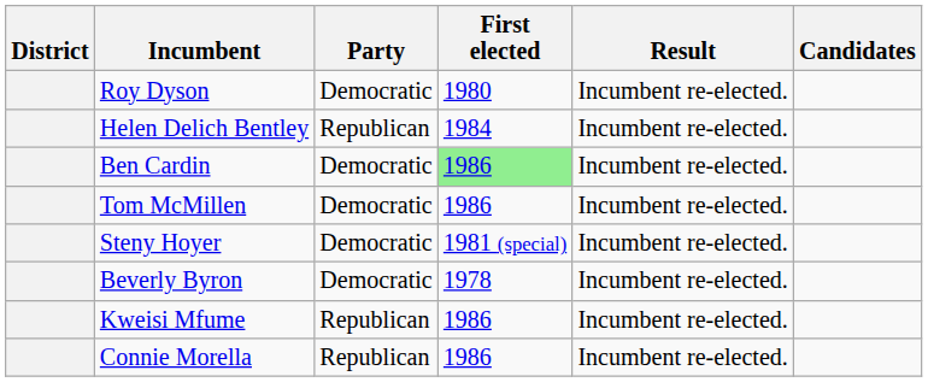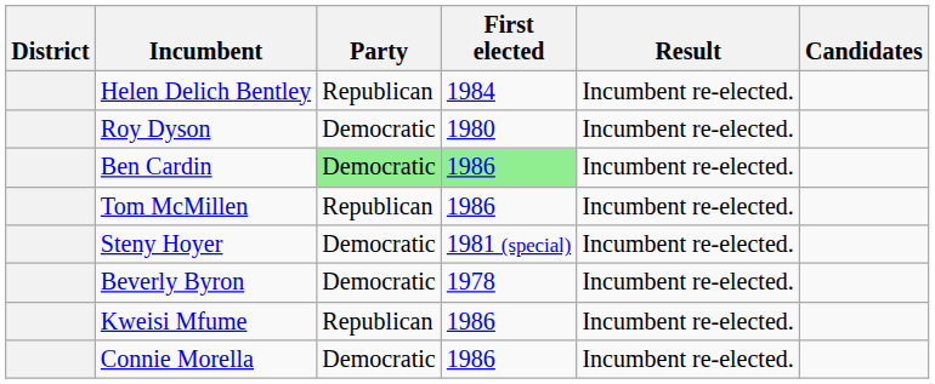rows swapped: Roy Dyson <-> Helen Delich Bentley
Ben Cardin | Party: no background -> lightgreen background
Tom McMillen | Party: Democratic -> Republican
Connie Morella | Party: Republican -> Democratic
